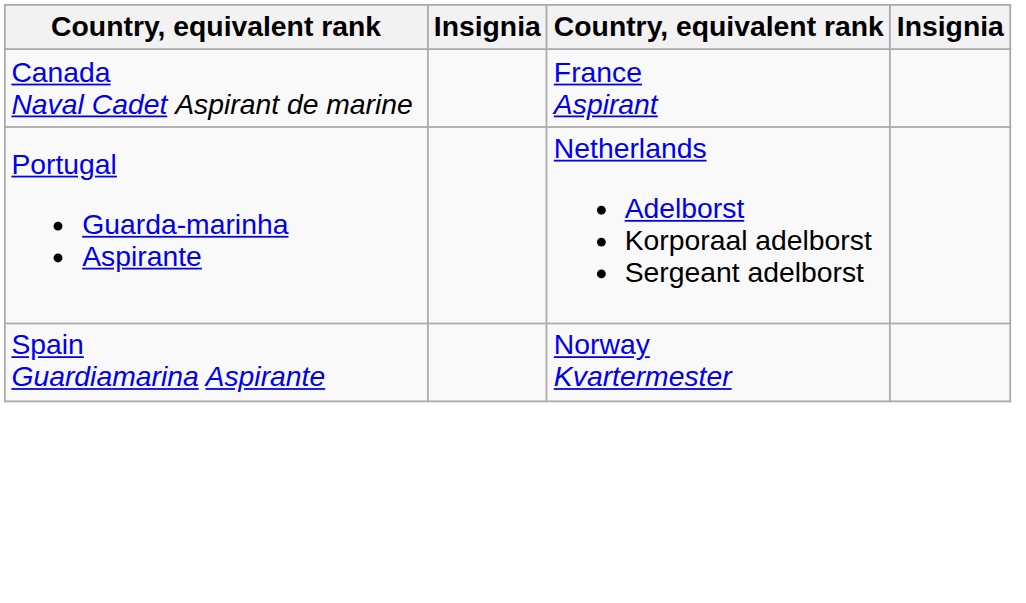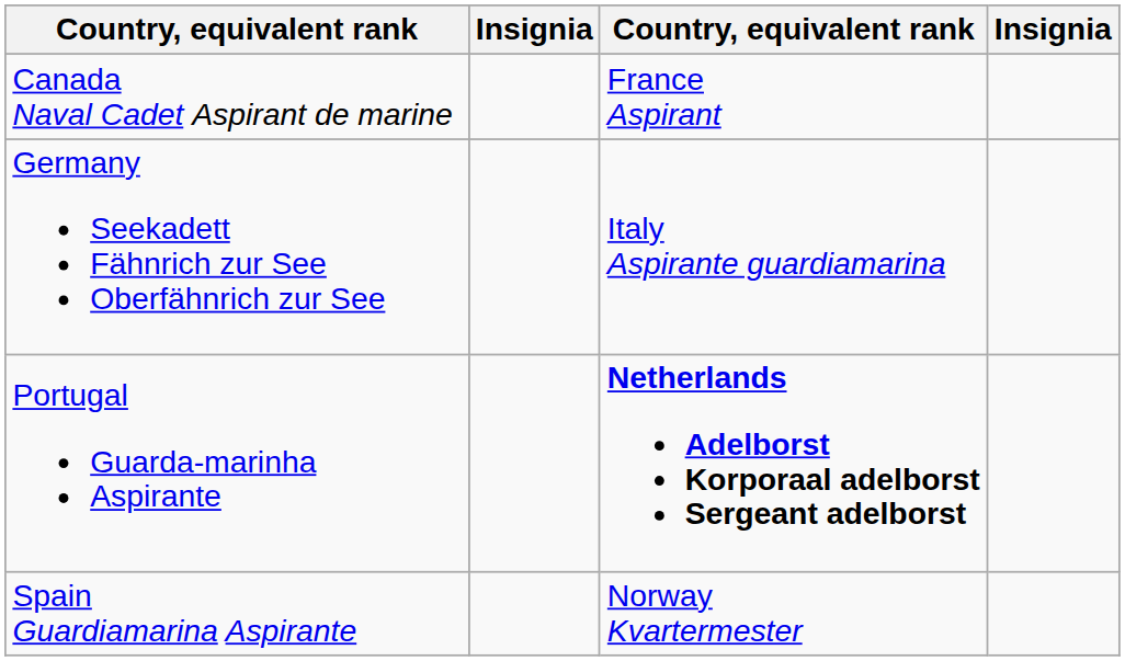+ row: Germany Seekadett Fähnrich zur See Oberfähnrich zur See | Italy Aspirante guardiamarina
Portugal Guarda-marinha Aspirante | column 3: normal -> bold
